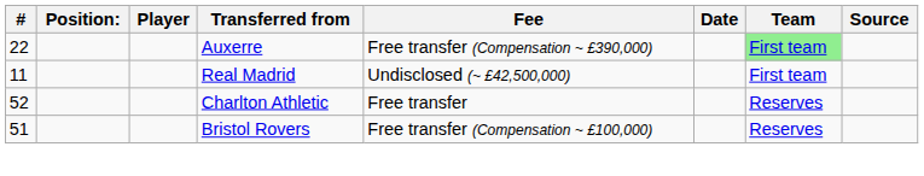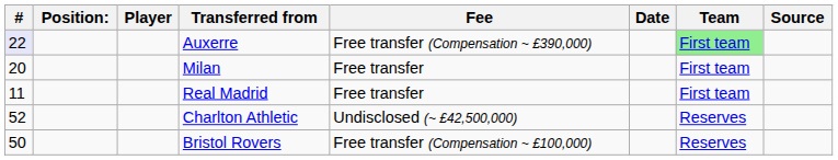Auxerre | #: no background -> lavender background
+ row: 20 | Milan | Free transfer | First team
Real Madrid | Fee: Undisclosed (~ £42,500,000) -> Free transfer
Charlton Athletic | Fee: Free transfer -> Undisclosed (~ £42,500,000)
Bristol Rovers | #: 51 -> 50
